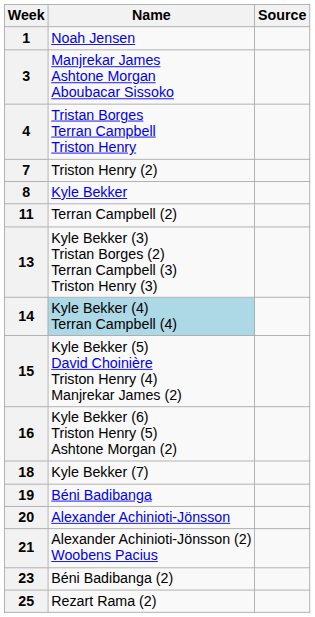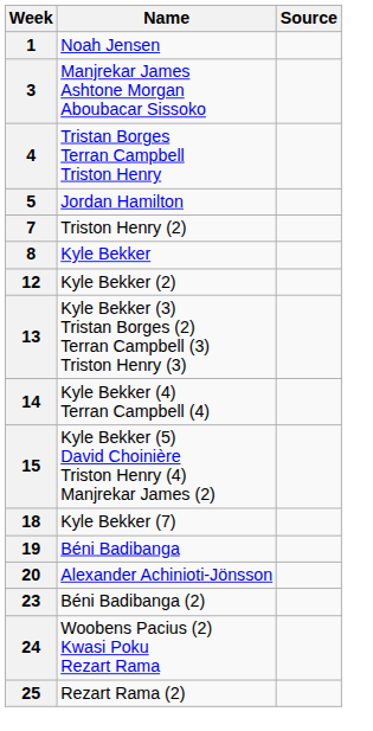+ row: 5 | Jordan Hamilton
- row: 11 | Terran Campbell (2)
+ row: 12 | Kyle Bekker (2)
14 | Name: lightblue background -> no background
- row: 16 | Kyle Bekker (6) Triston Henry (5) Ashtone Morgan (2)
- row: 21 | Alexander Achinioti-Jönsson (2) Woobens Pacius
+ row: 24 | Woobens Pacius (2) Kwasi Poku Rezart Rama
